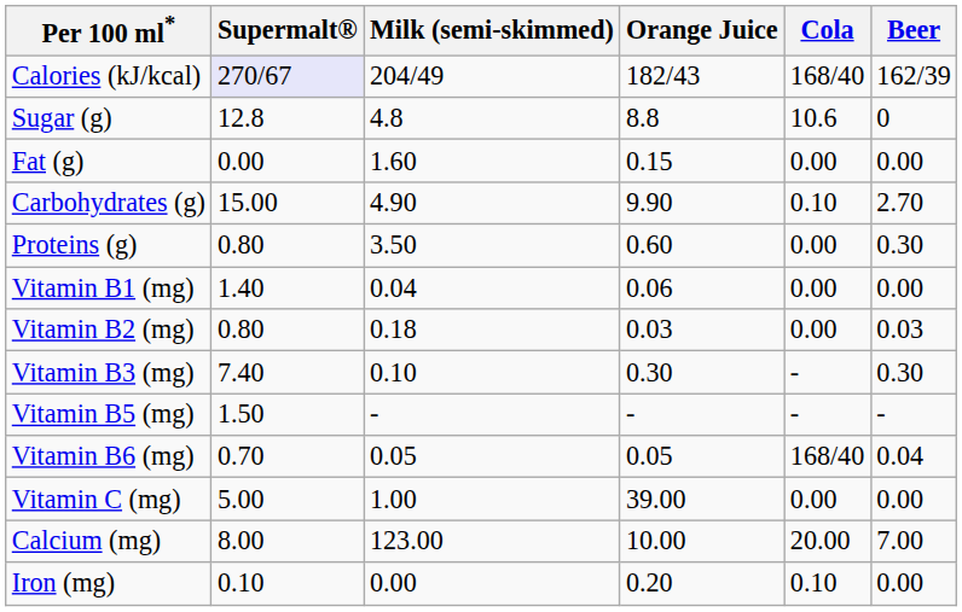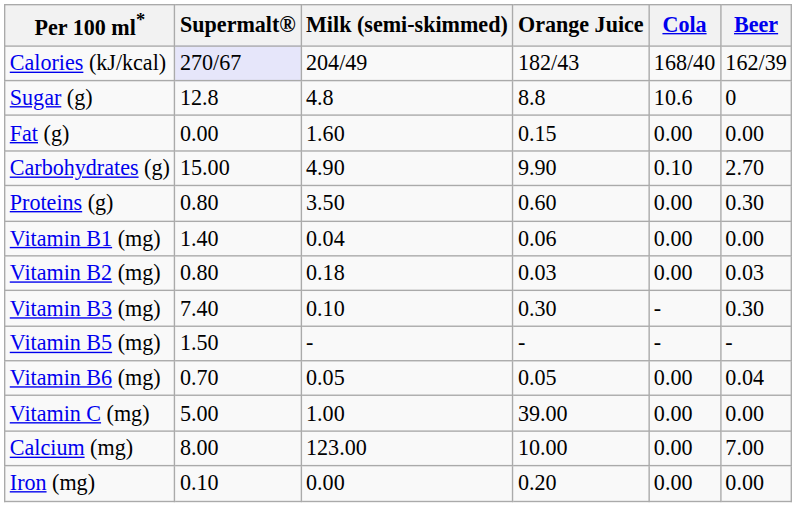Vitamin B6 (mg) | Cola: 168/40 -> 0.00
Calcium (mg) | Cola: 20.00 -> 0.00
Iron (mg) | Cola: 0.10 -> 0.00
